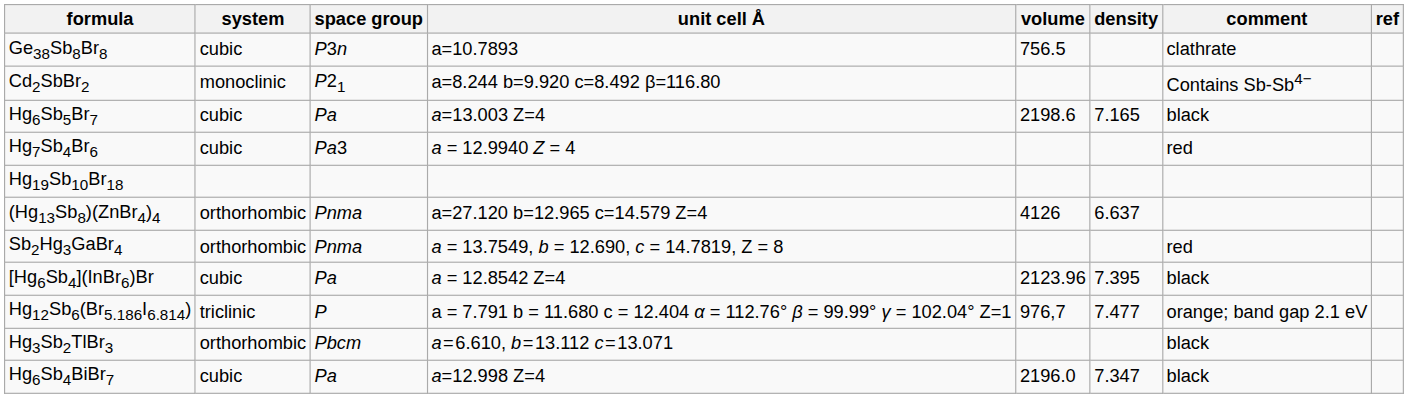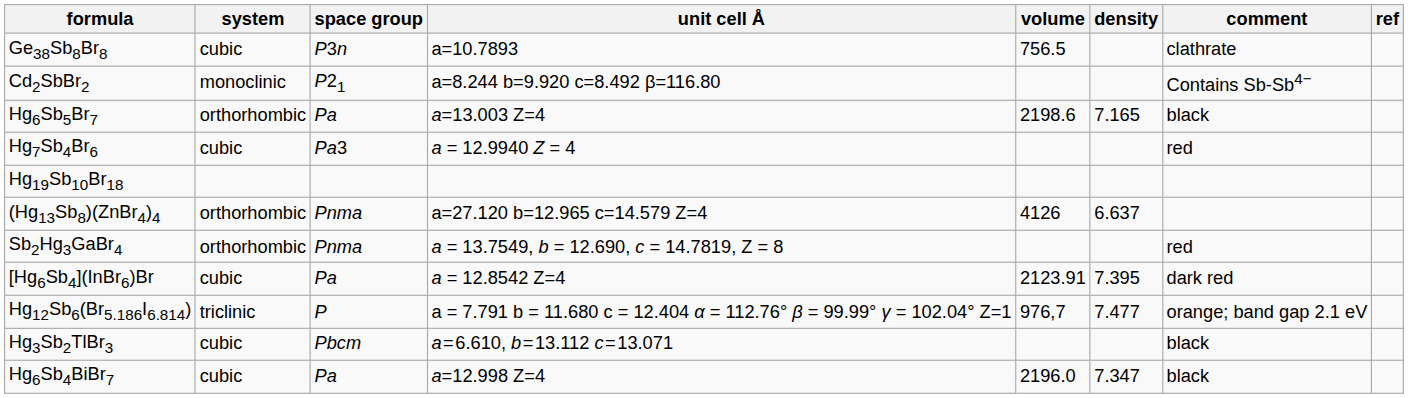Hg6Sb5Br7 | system: cubic -> orthorhombic
[Hg6Sb4](InBr6)Br | volume: 2123.96 -> 2123.91
[Hg6Sb4](InBr6)Br | comment: black -> dark red
Hg3Sb2TlBr3 | system: orthorhombic -> cubic
